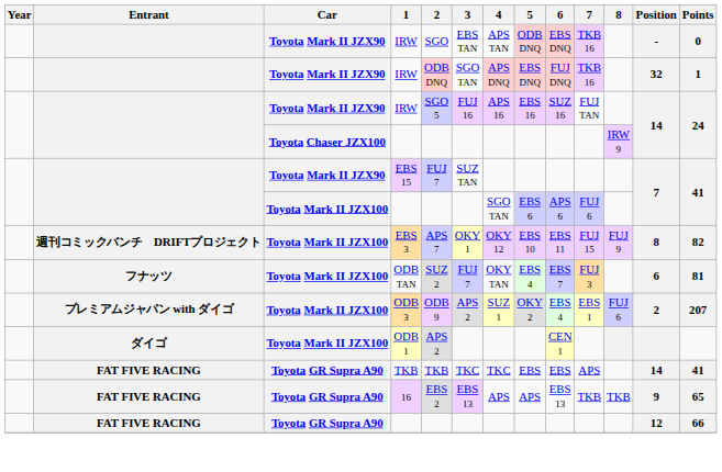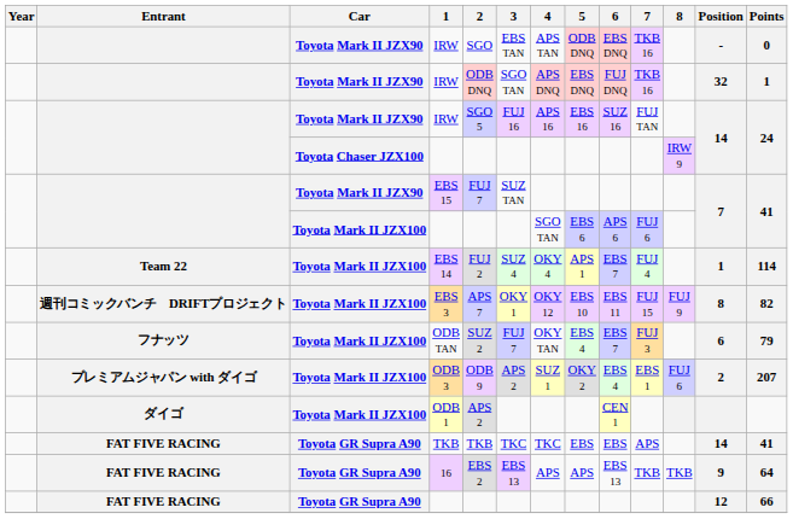+ row: Team 22 | Toyota Mark II JZX100 | EBS 14 | FUJ 2 | SUZ 4 | OKY 4 | APS 1 | EBS 7 | FUJ 4 | 1 | 114
ODB TAN | Points: 81 -> 79
16 | Points: 65 -> 64
